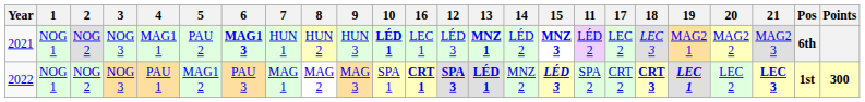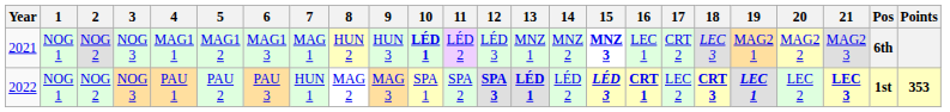columns swapped: 11 <-> 16
2021 | 5: PAU 2 -> MAG1 2
2021 | 6: bold -> normal
2021 | 7: HUN 1 -> MAG 1
2021 | 13: bold -> normal
2021 | 14: LÉD 2 -> MNZ 2
2021 | 17: LEC 2 -> CRT 2
2022 | 5: MAG1 2 -> PAU 2
2022 | 7: MAG 1 -> HUN 1
2022 | 14: MNZ 2 -> LÉD 2
2022 | 17: CRT 2 -> LEC 2
2022 | Points: 300 -> 353
